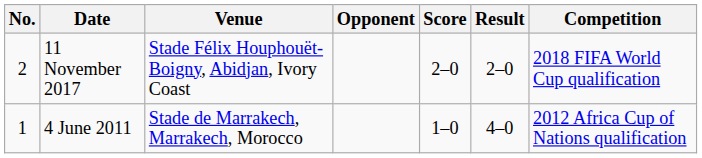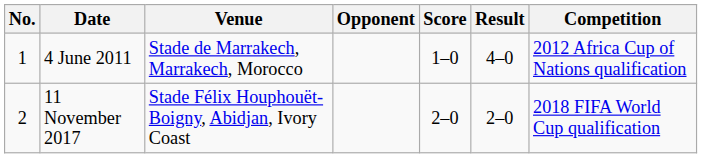rows swapped: 4 June 2011 <-> 11 November 2017
